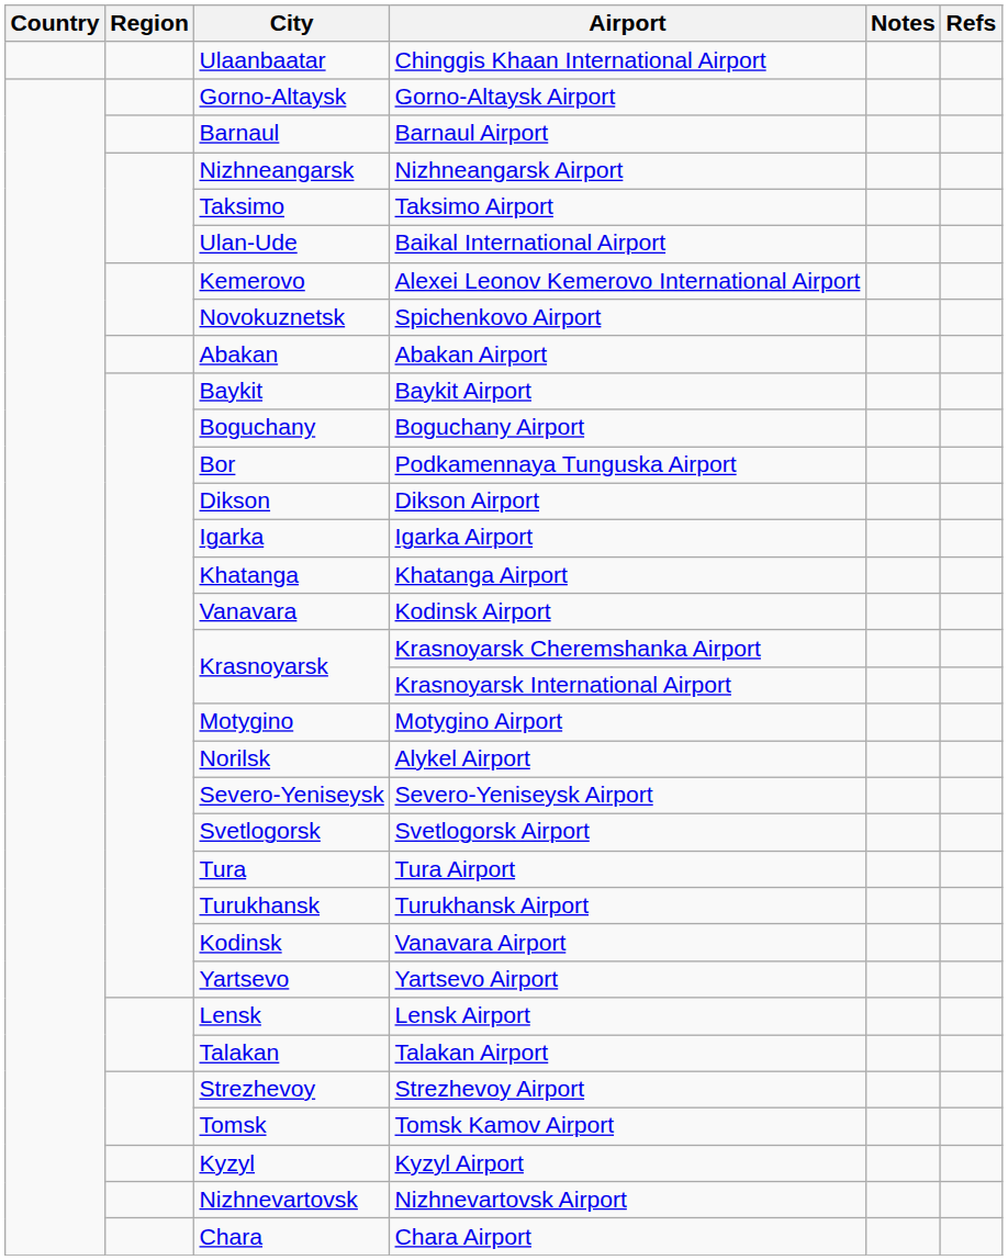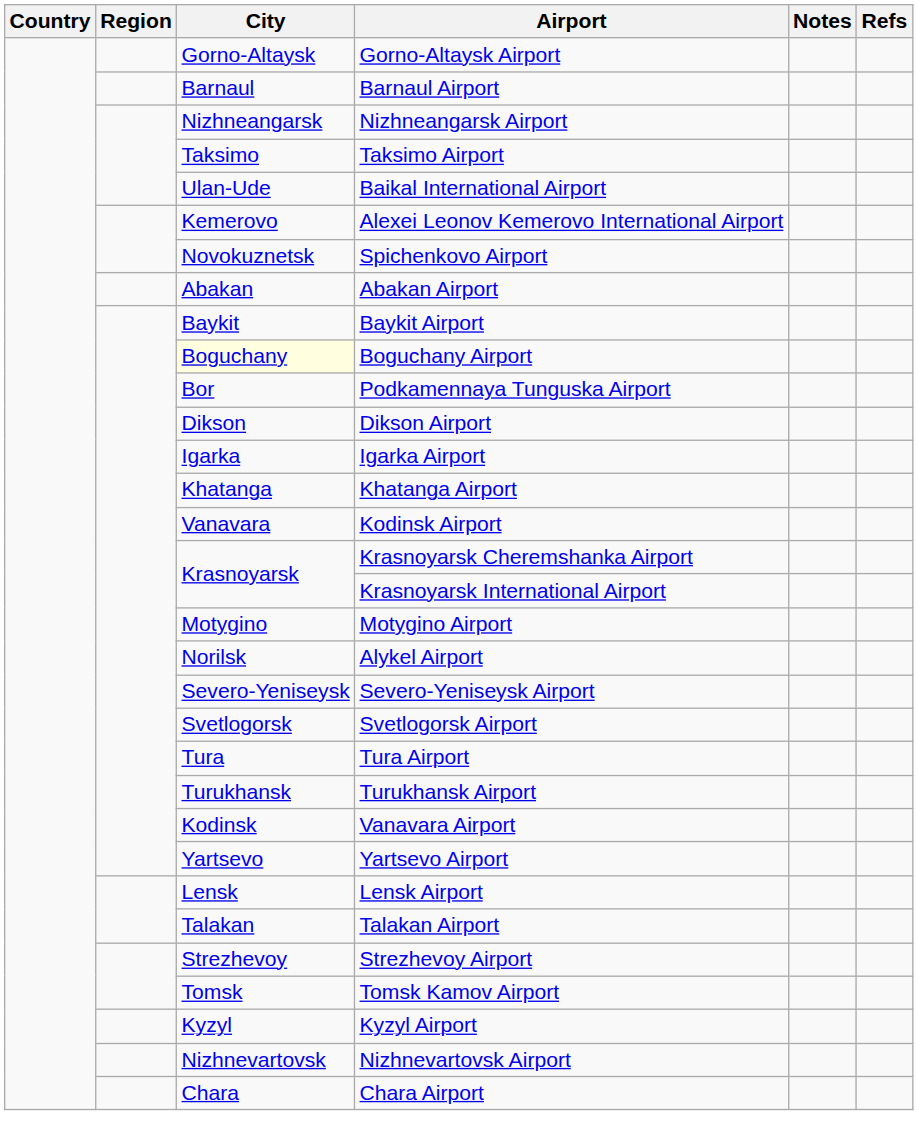- row: Ulaanbaatar | Chinggis Khaan International Airport
Boguchany Airport | City: no background -> lightyellow background
